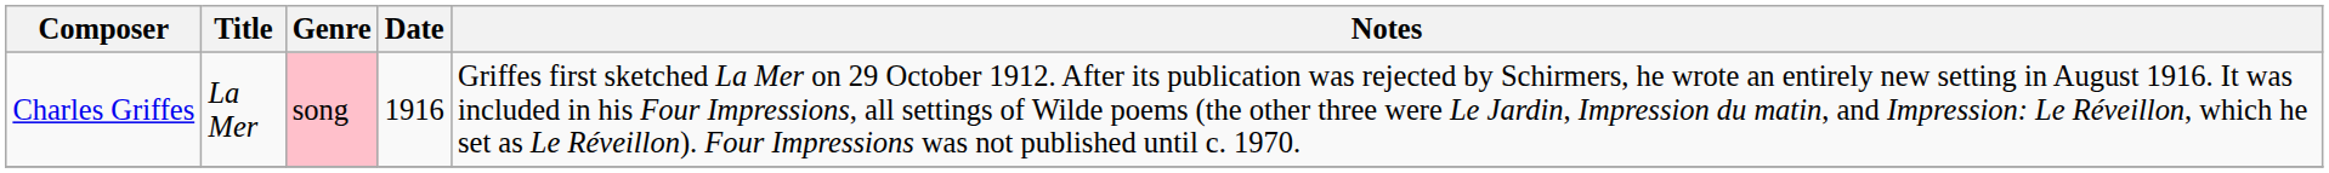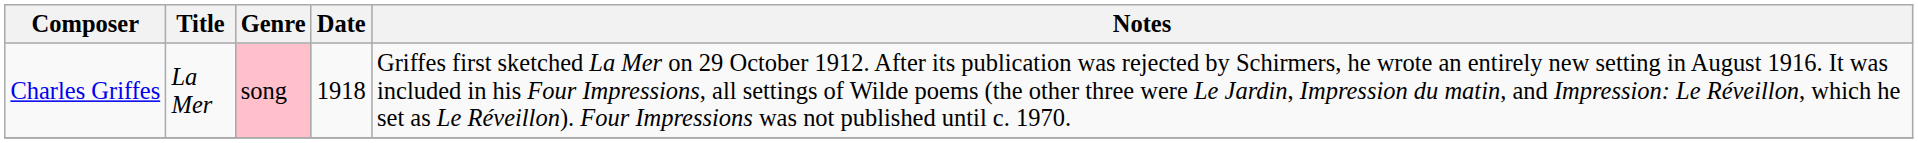Charles Griffes | Date: 1916 -> 1918
